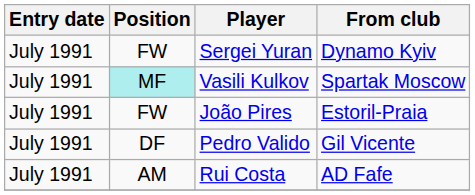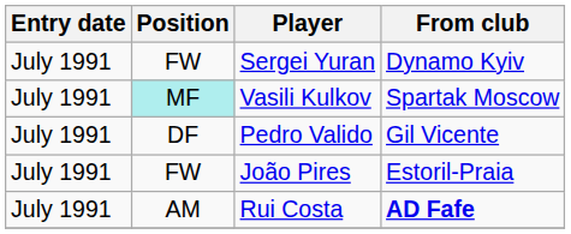rows swapped: João Pires <-> Pedro Valido
Rui Costa | From club: normal -> bold
